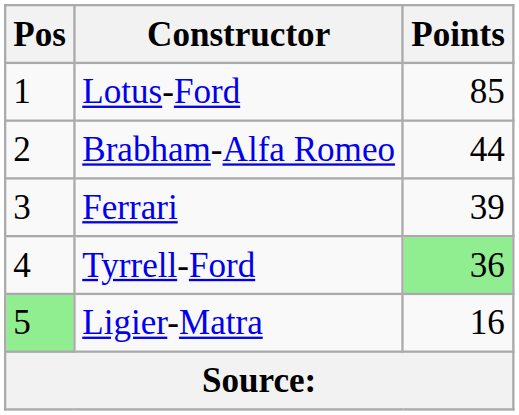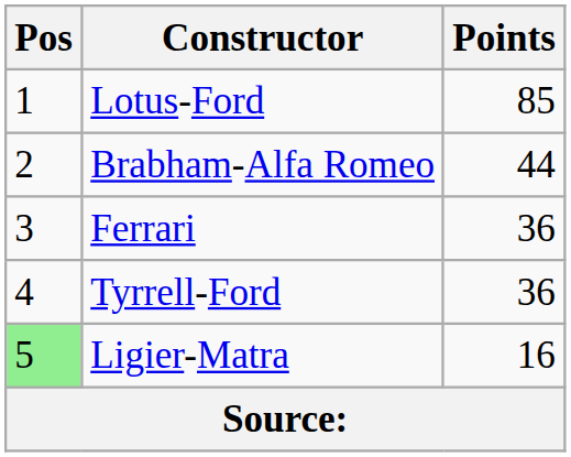Ferrari | Points: 39 -> 36
Tyrrell-Ford | Points: lightgreen background -> no background
